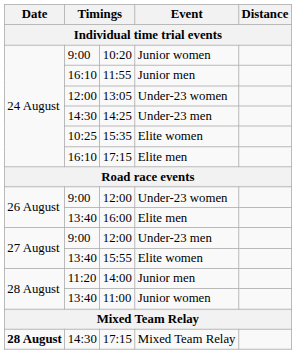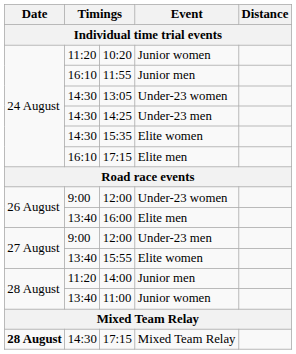10:20 | column 2: 9:00 -> 11:20
13:05 | column 2: 12:00 -> 14:30
15:35 | column 2: 10:25 -> 14:30
